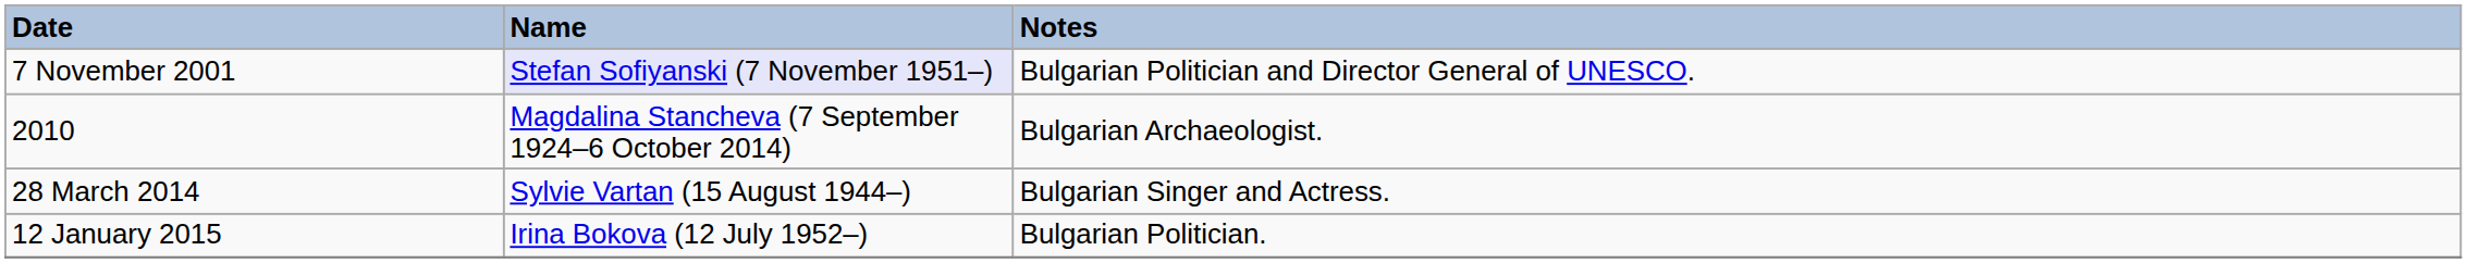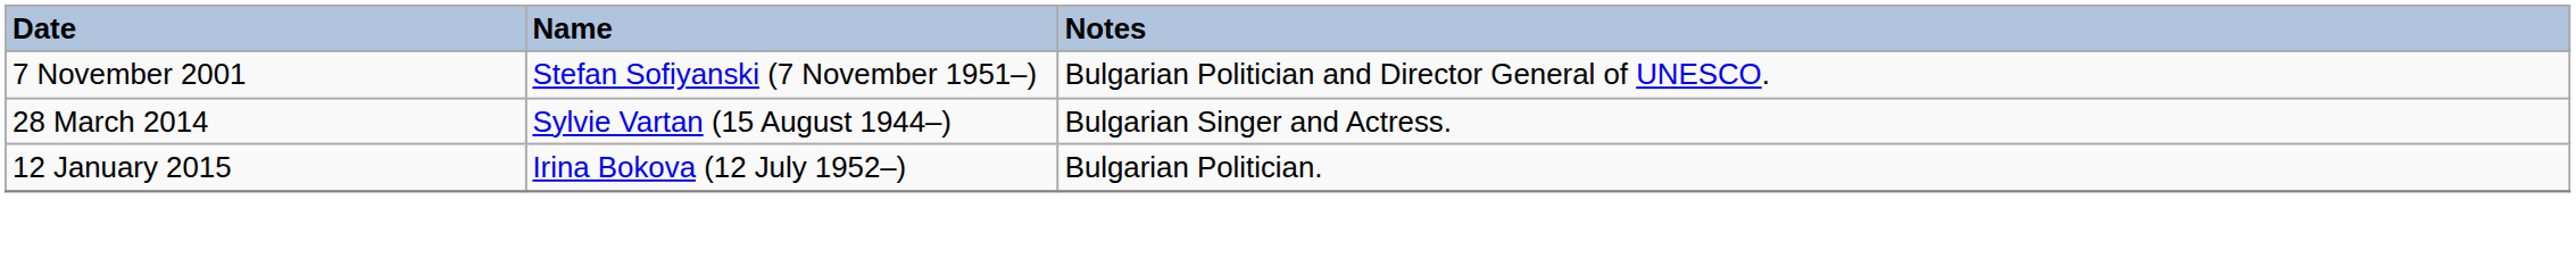7 November 2001 | Name: lavender background -> no background
- row: 2010 | Magdalina Stancheva (7 September 1924–6 October 2014) | Bulgarian Archaeologist.
